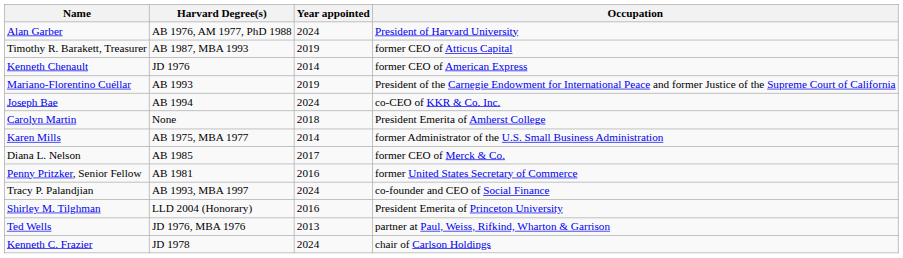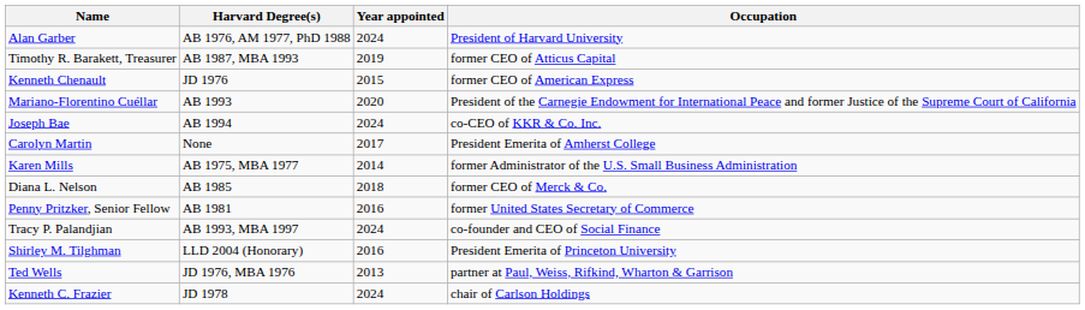Kenneth Chenault | Year appointed: 2014 -> 2015
Mariano-Florentino Cuéllar | Year appointed: 2019 -> 2020
Carolyn Martin | Year appointed: 2018 -> 2017
Diana L. Nelson | Year appointed: 2017 -> 2018
